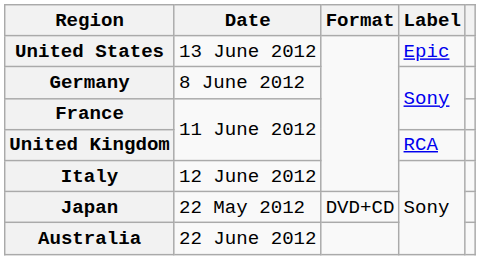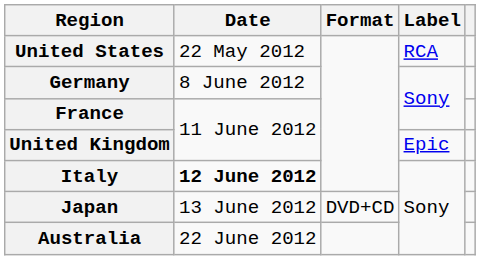United States | Date: 13 June 2012 -> 22 May 2012
United States | Label: Epic -> RCA
United Kingdom | Label: RCA -> Epic
Italy | Date: normal -> bold
Japan | Date: 22 May 2012 -> 13 June 2012
